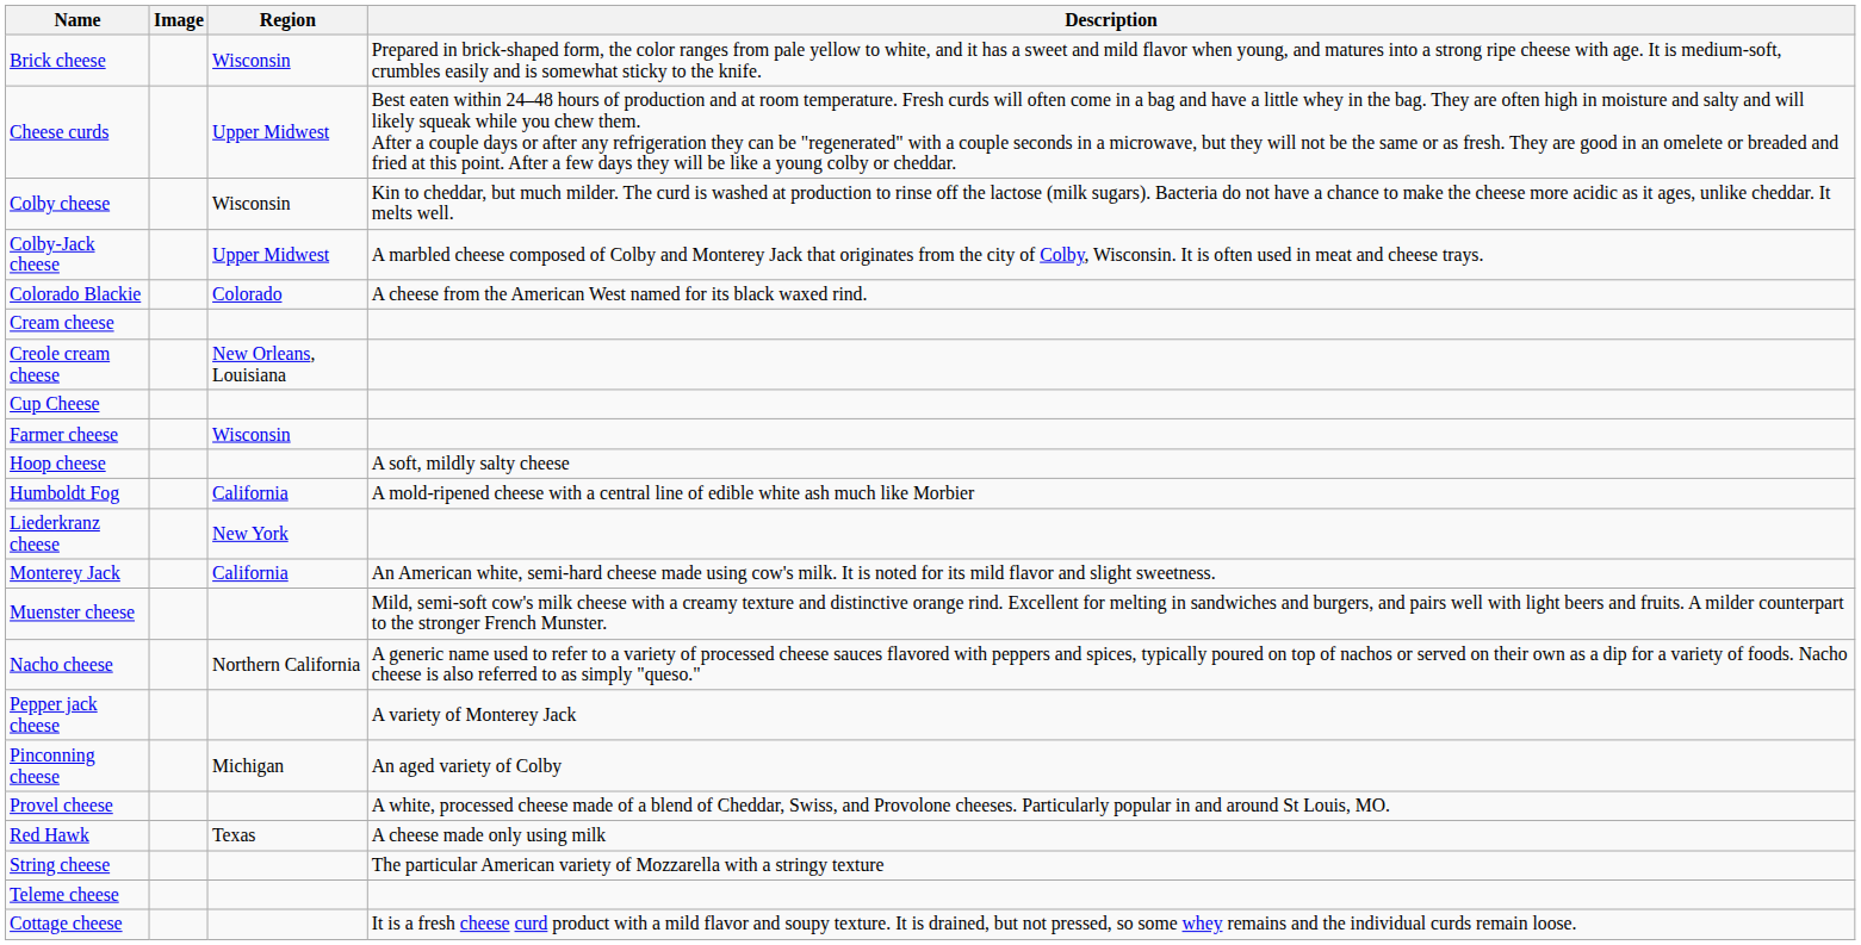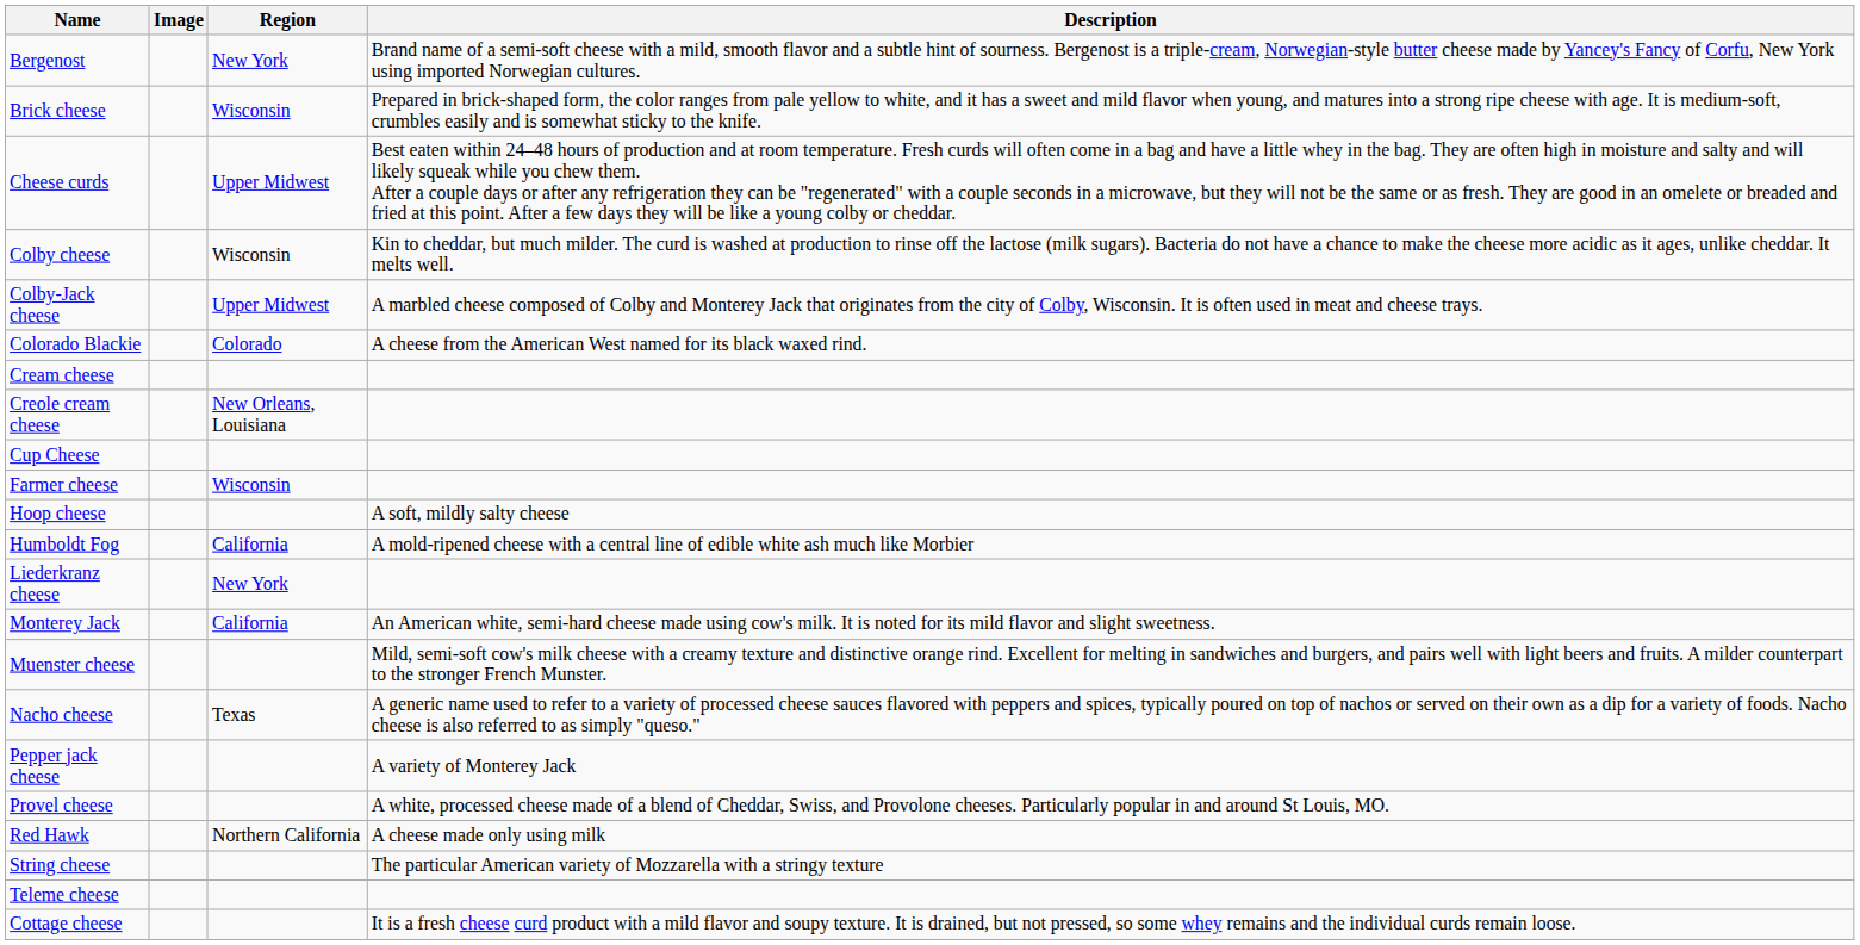+ row: Bergenost | New York | Brand name of a semi-soft cheese with a mild, smooth flavor and a subtle hint of sourness. Bergenost is a triple-cream, Norwegian-style butter cheese made by Yancey's Fancy of Corfu, New York using imported Norwegian cultures.
Nacho cheese | Region: Northern California -> Texas
- row: Pinconning cheese | Michigan | An aged variety of Colby
Red Hawk | Region: Texas -> Northern California
